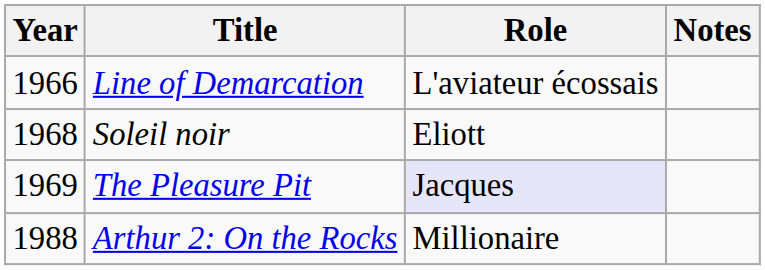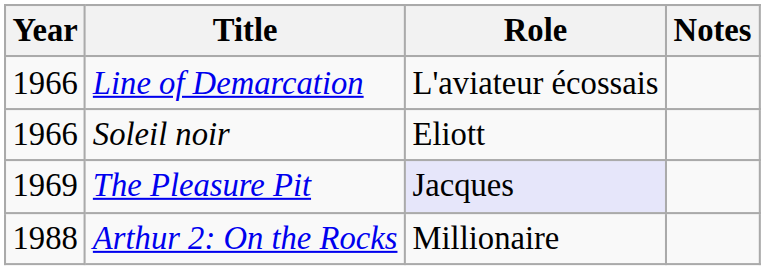Soleil noir | Year: 1968 -> 1966
